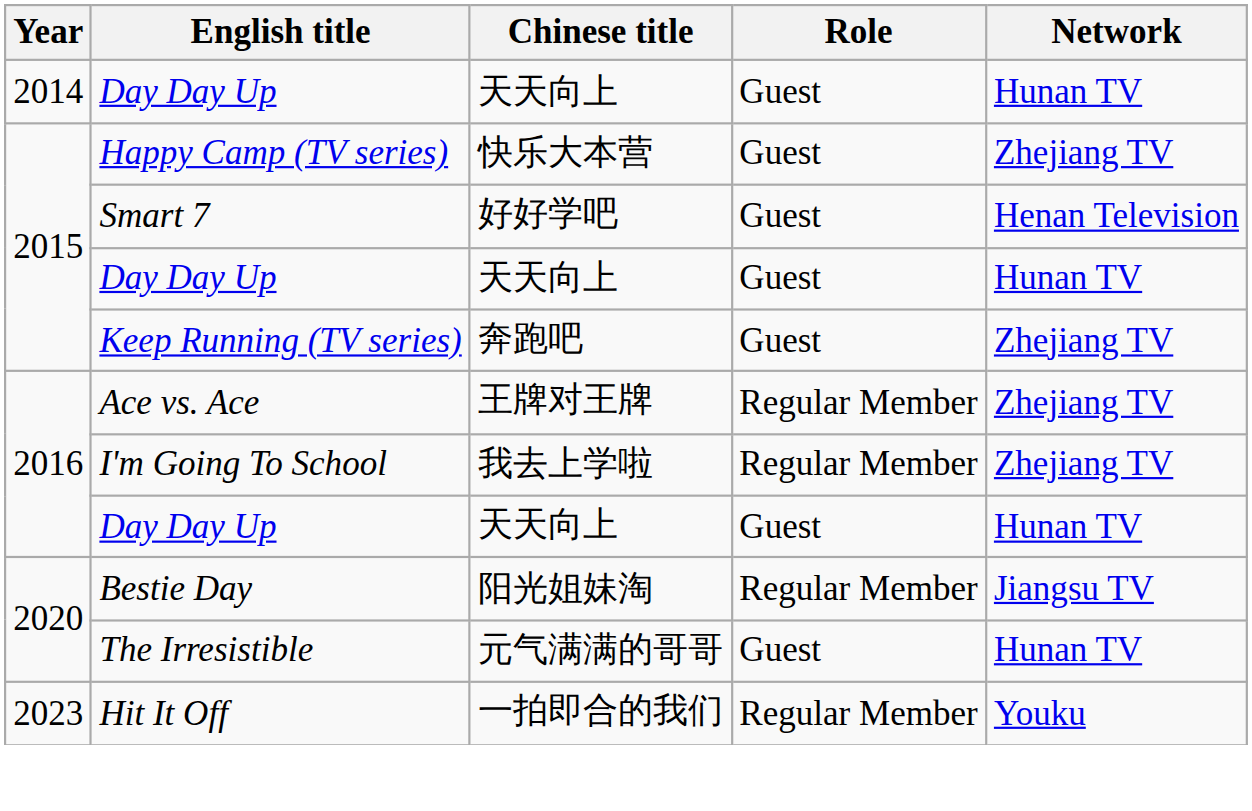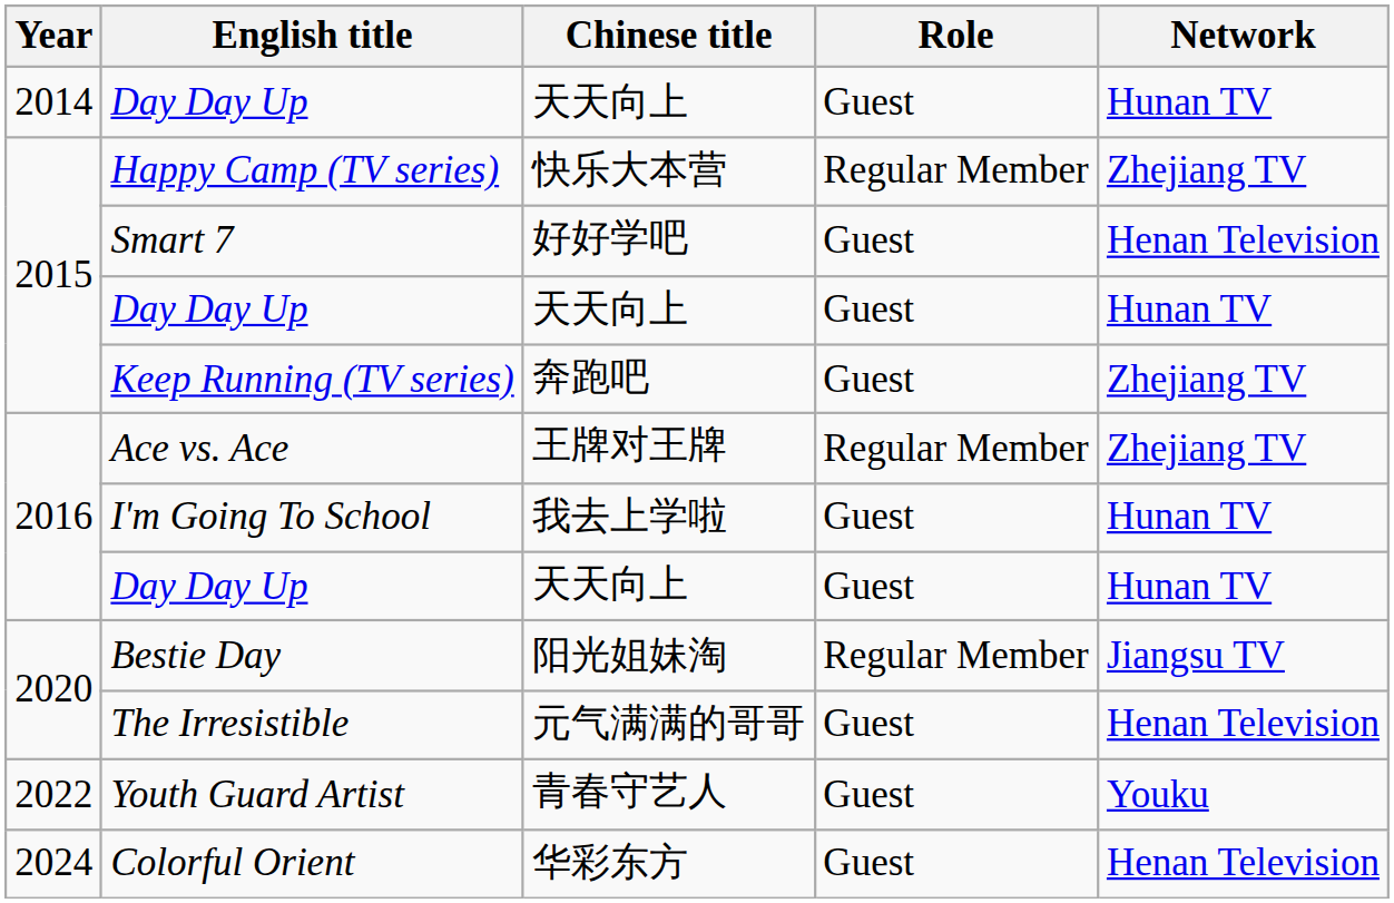Happy Camp (TV series) | Role: Guest -> Regular Member
I'm Going To School | Role: Regular Member -> Guest
I'm Going To School | Network: Zhejiang TV -> Hunan TV
The Irresistible | Network: Hunan TV -> Henan Television
+ row: 2022 | Youth Guard Artist | 青春守艺人 | Guest | Youku
- row: 2023 | Hit It Off | 一拍即合的我们 | Regular Member | Youku
+ row: 2024 | Colorful Orient | 华彩东方 | Guest | Henan Television
